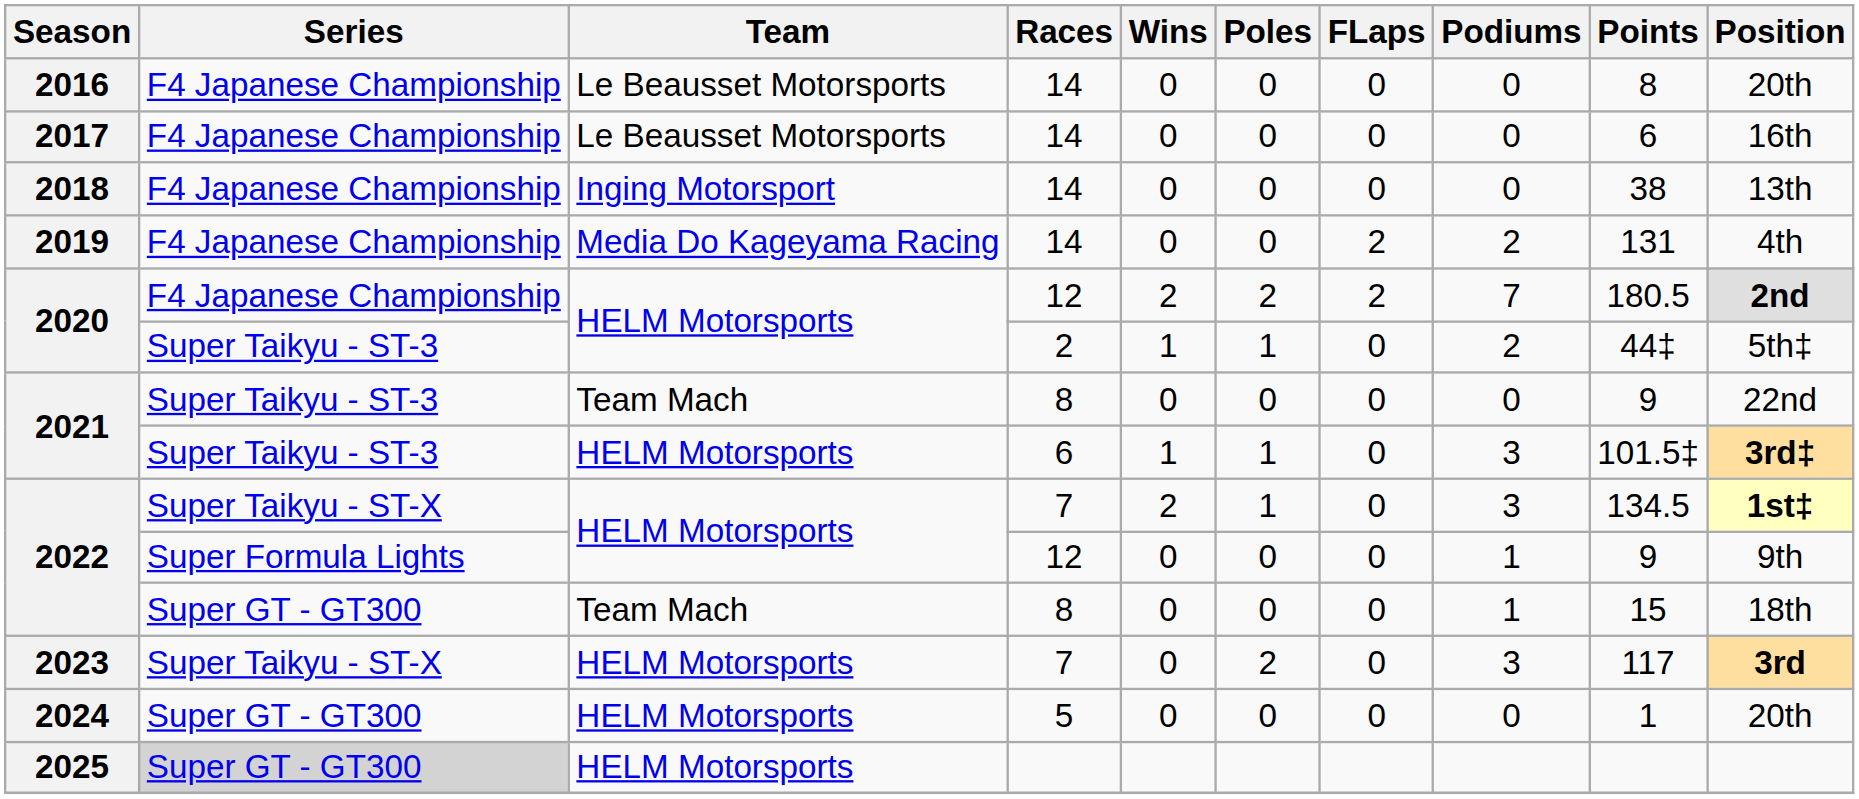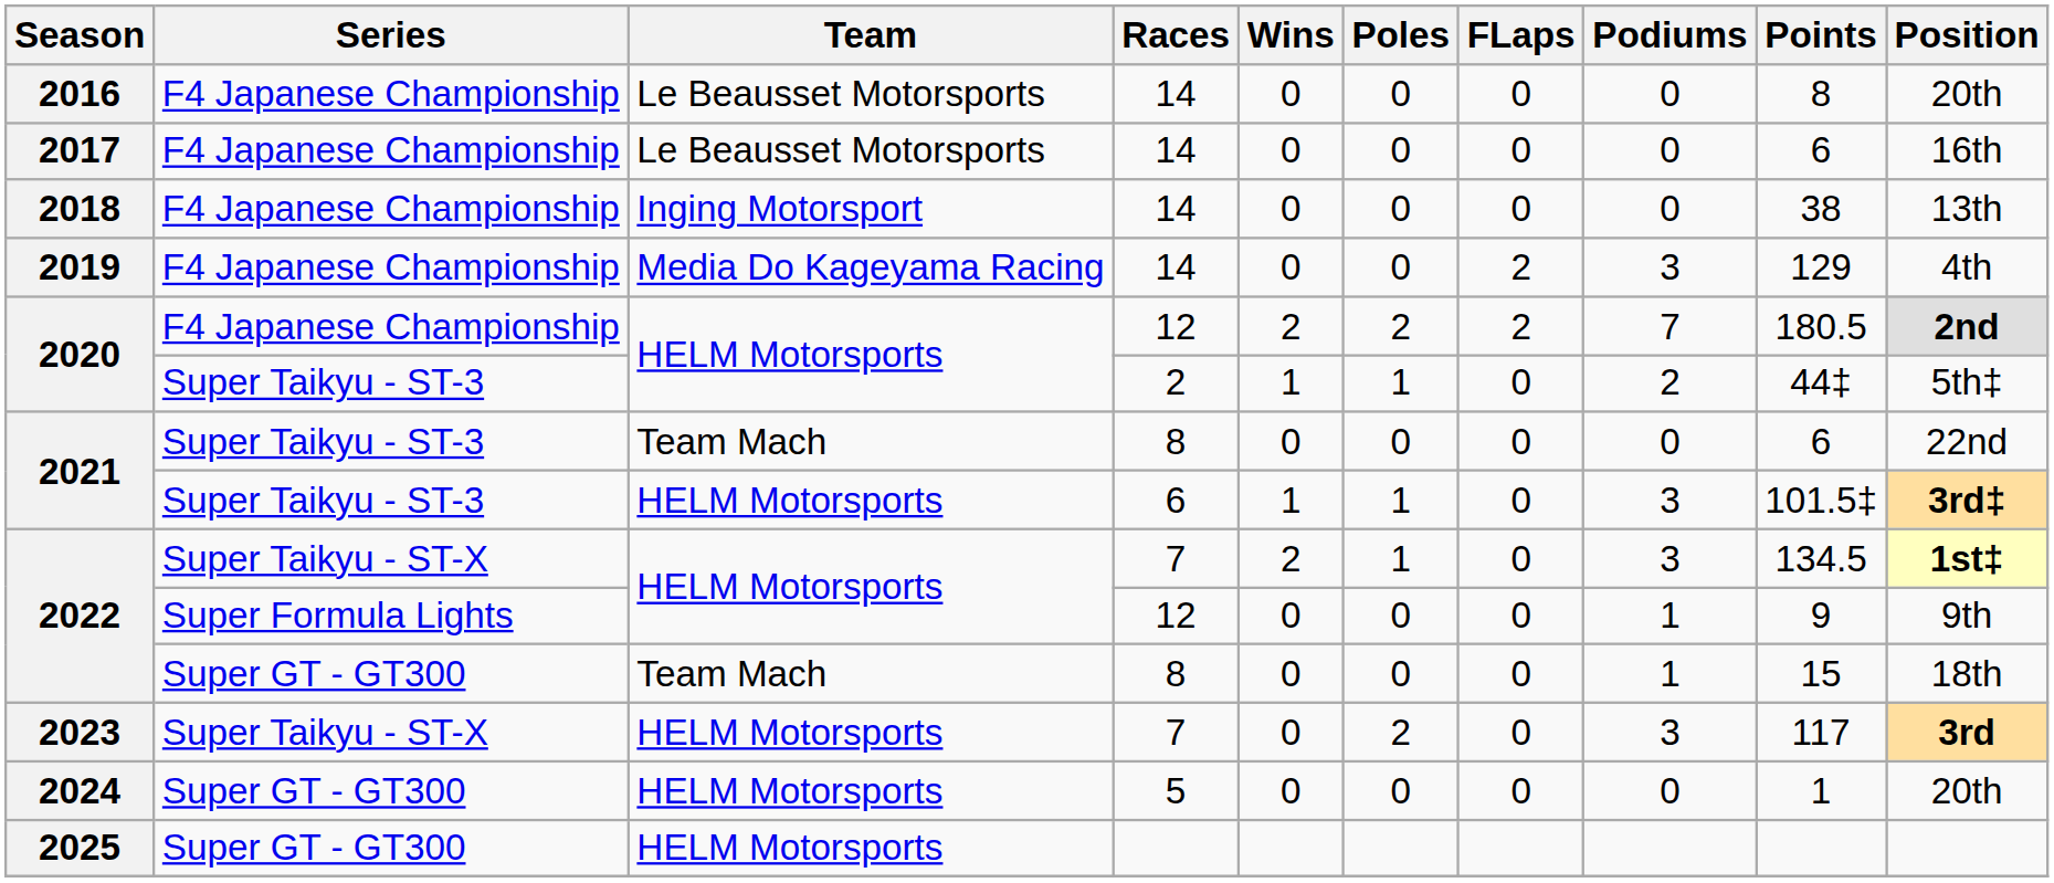2019 | Podiums: 2 -> 3
2019 | Points: 131 -> 129
2021 / 8 | Points: 9 -> 6
2025 | Series: lightgrey background -> no background
